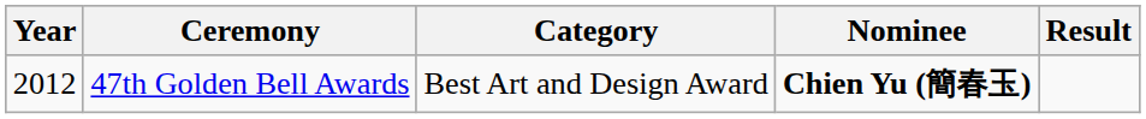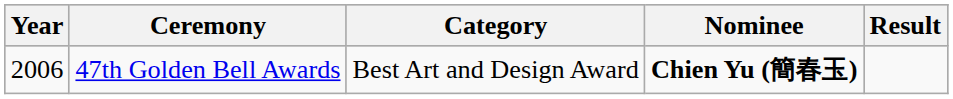47th Golden Bell Awards | Year: 2012 -> 2006
